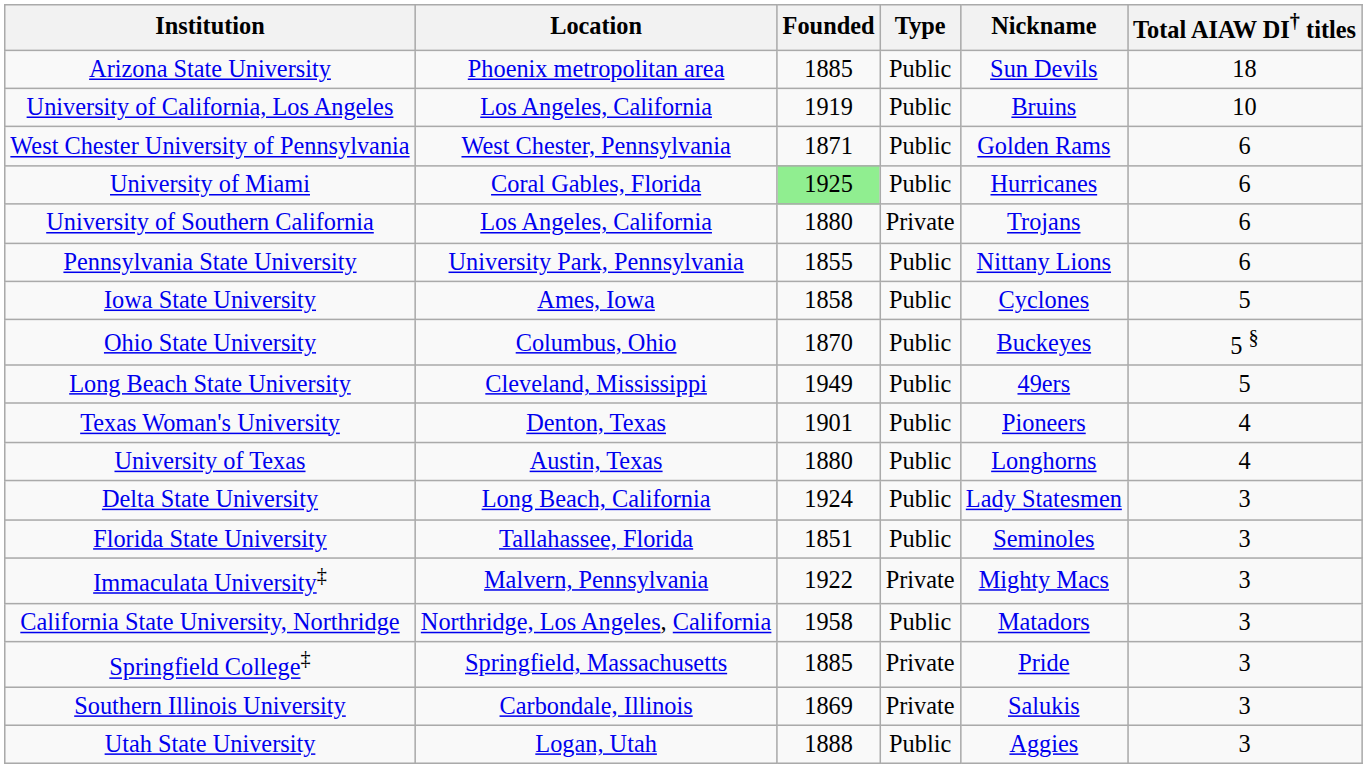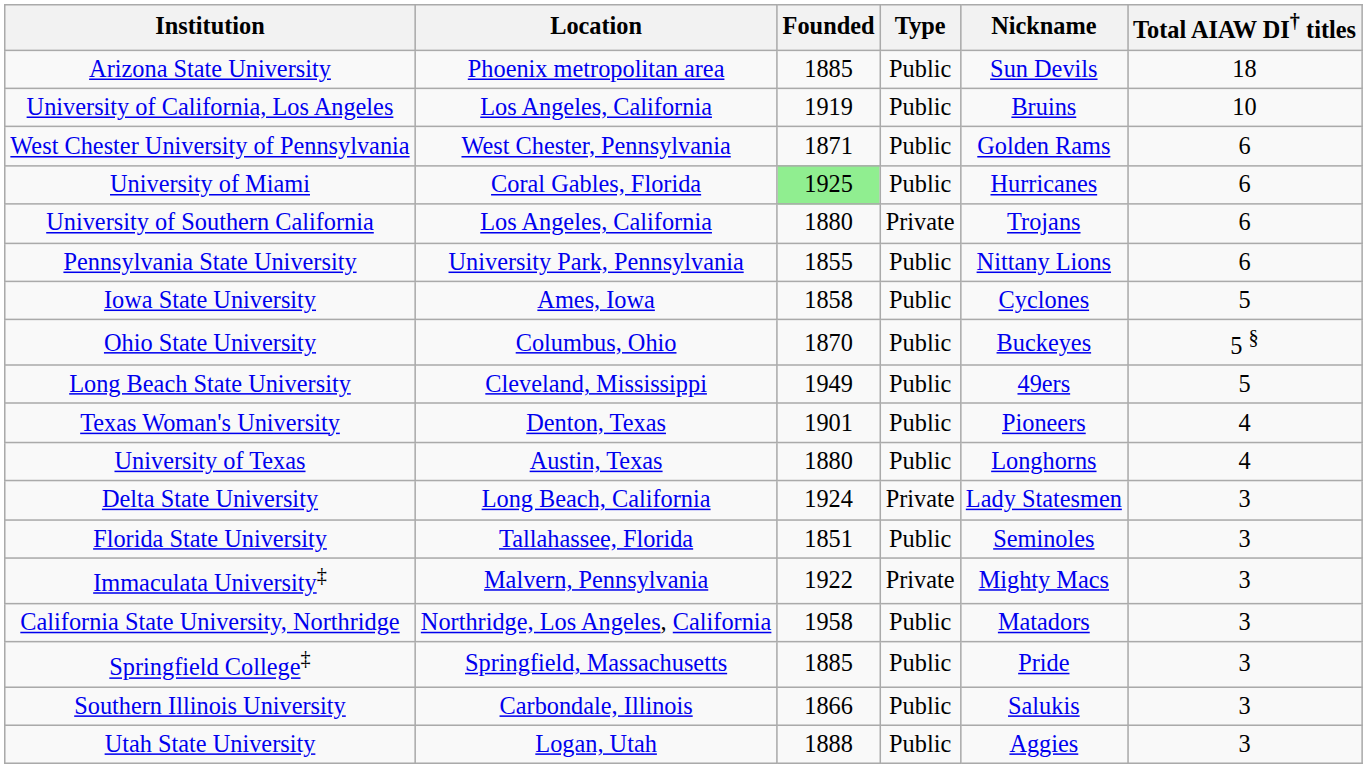Delta State University | Type: Public -> Private
Springfield College‡ | Type: Private -> Public
Southern Illinois University | Founded: 1869 -> 1866
Southern Illinois University | Type: Private -> Public
